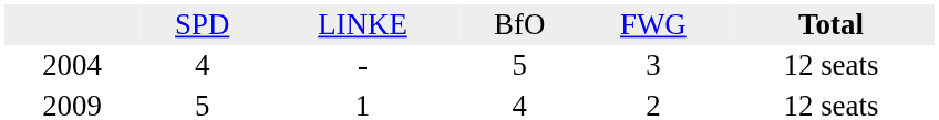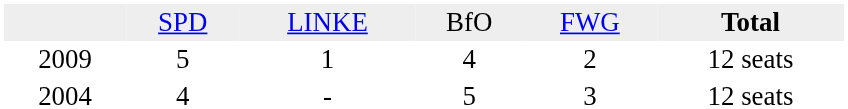rows swapped: 2009 <-> 2004
